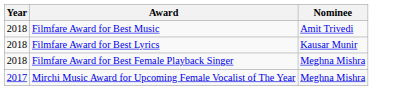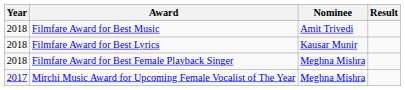+ column: Result
